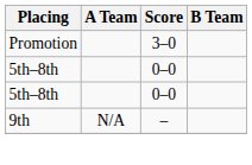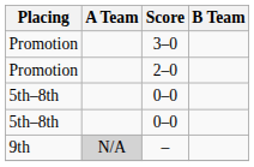+ row: Promotion | 2–0
– | A Team: no background -> lightgrey background
